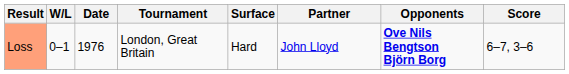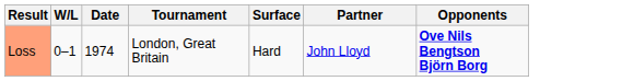- column: Score | 6–7, 3–6
Loss | Date: 1976 -> 1974
